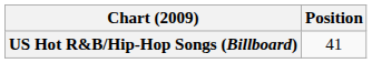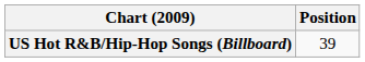US Hot R&B/Hip-Hop Songs (Billboard) | Position: 41 -> 39
